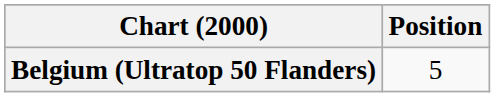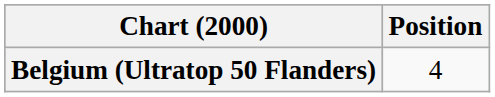Belgium (Ultratop 50 Flanders) | Position: 5 -> 4
